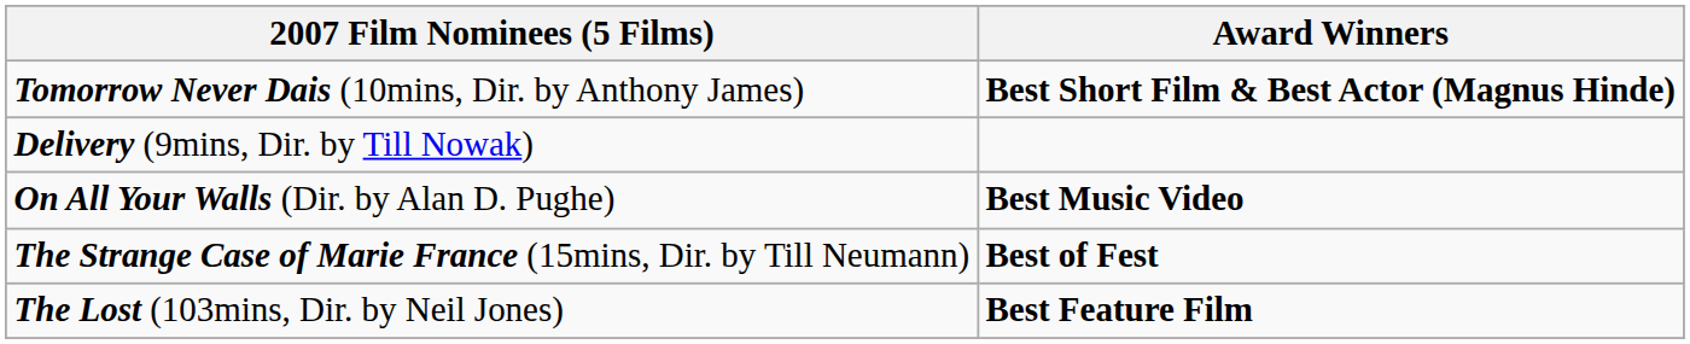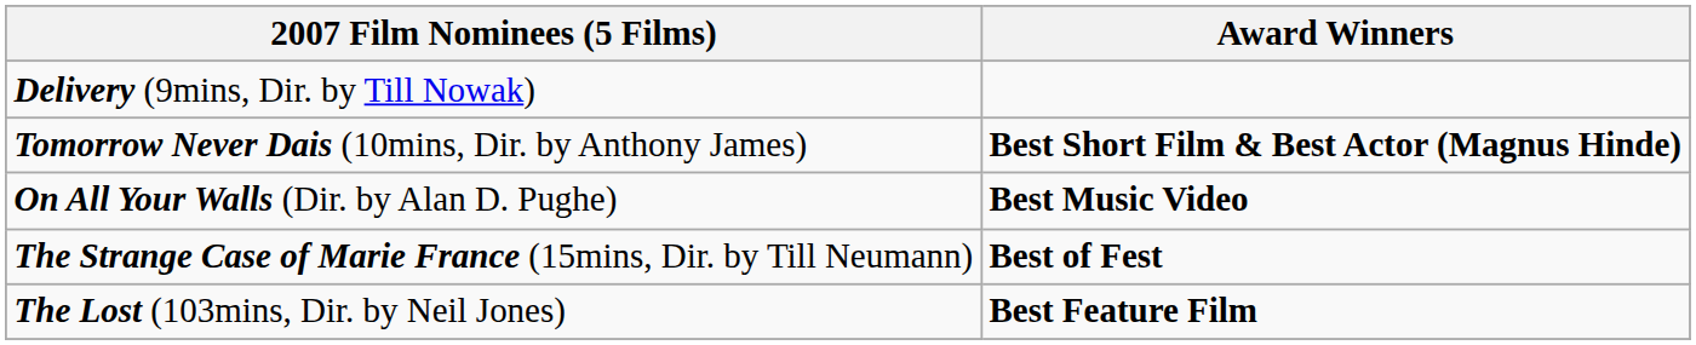rows swapped: Tomorrow Never Dais (10mins, Dir. by Anthony James) <-> Delivery (9mins, Dir. by Till Nowak)
